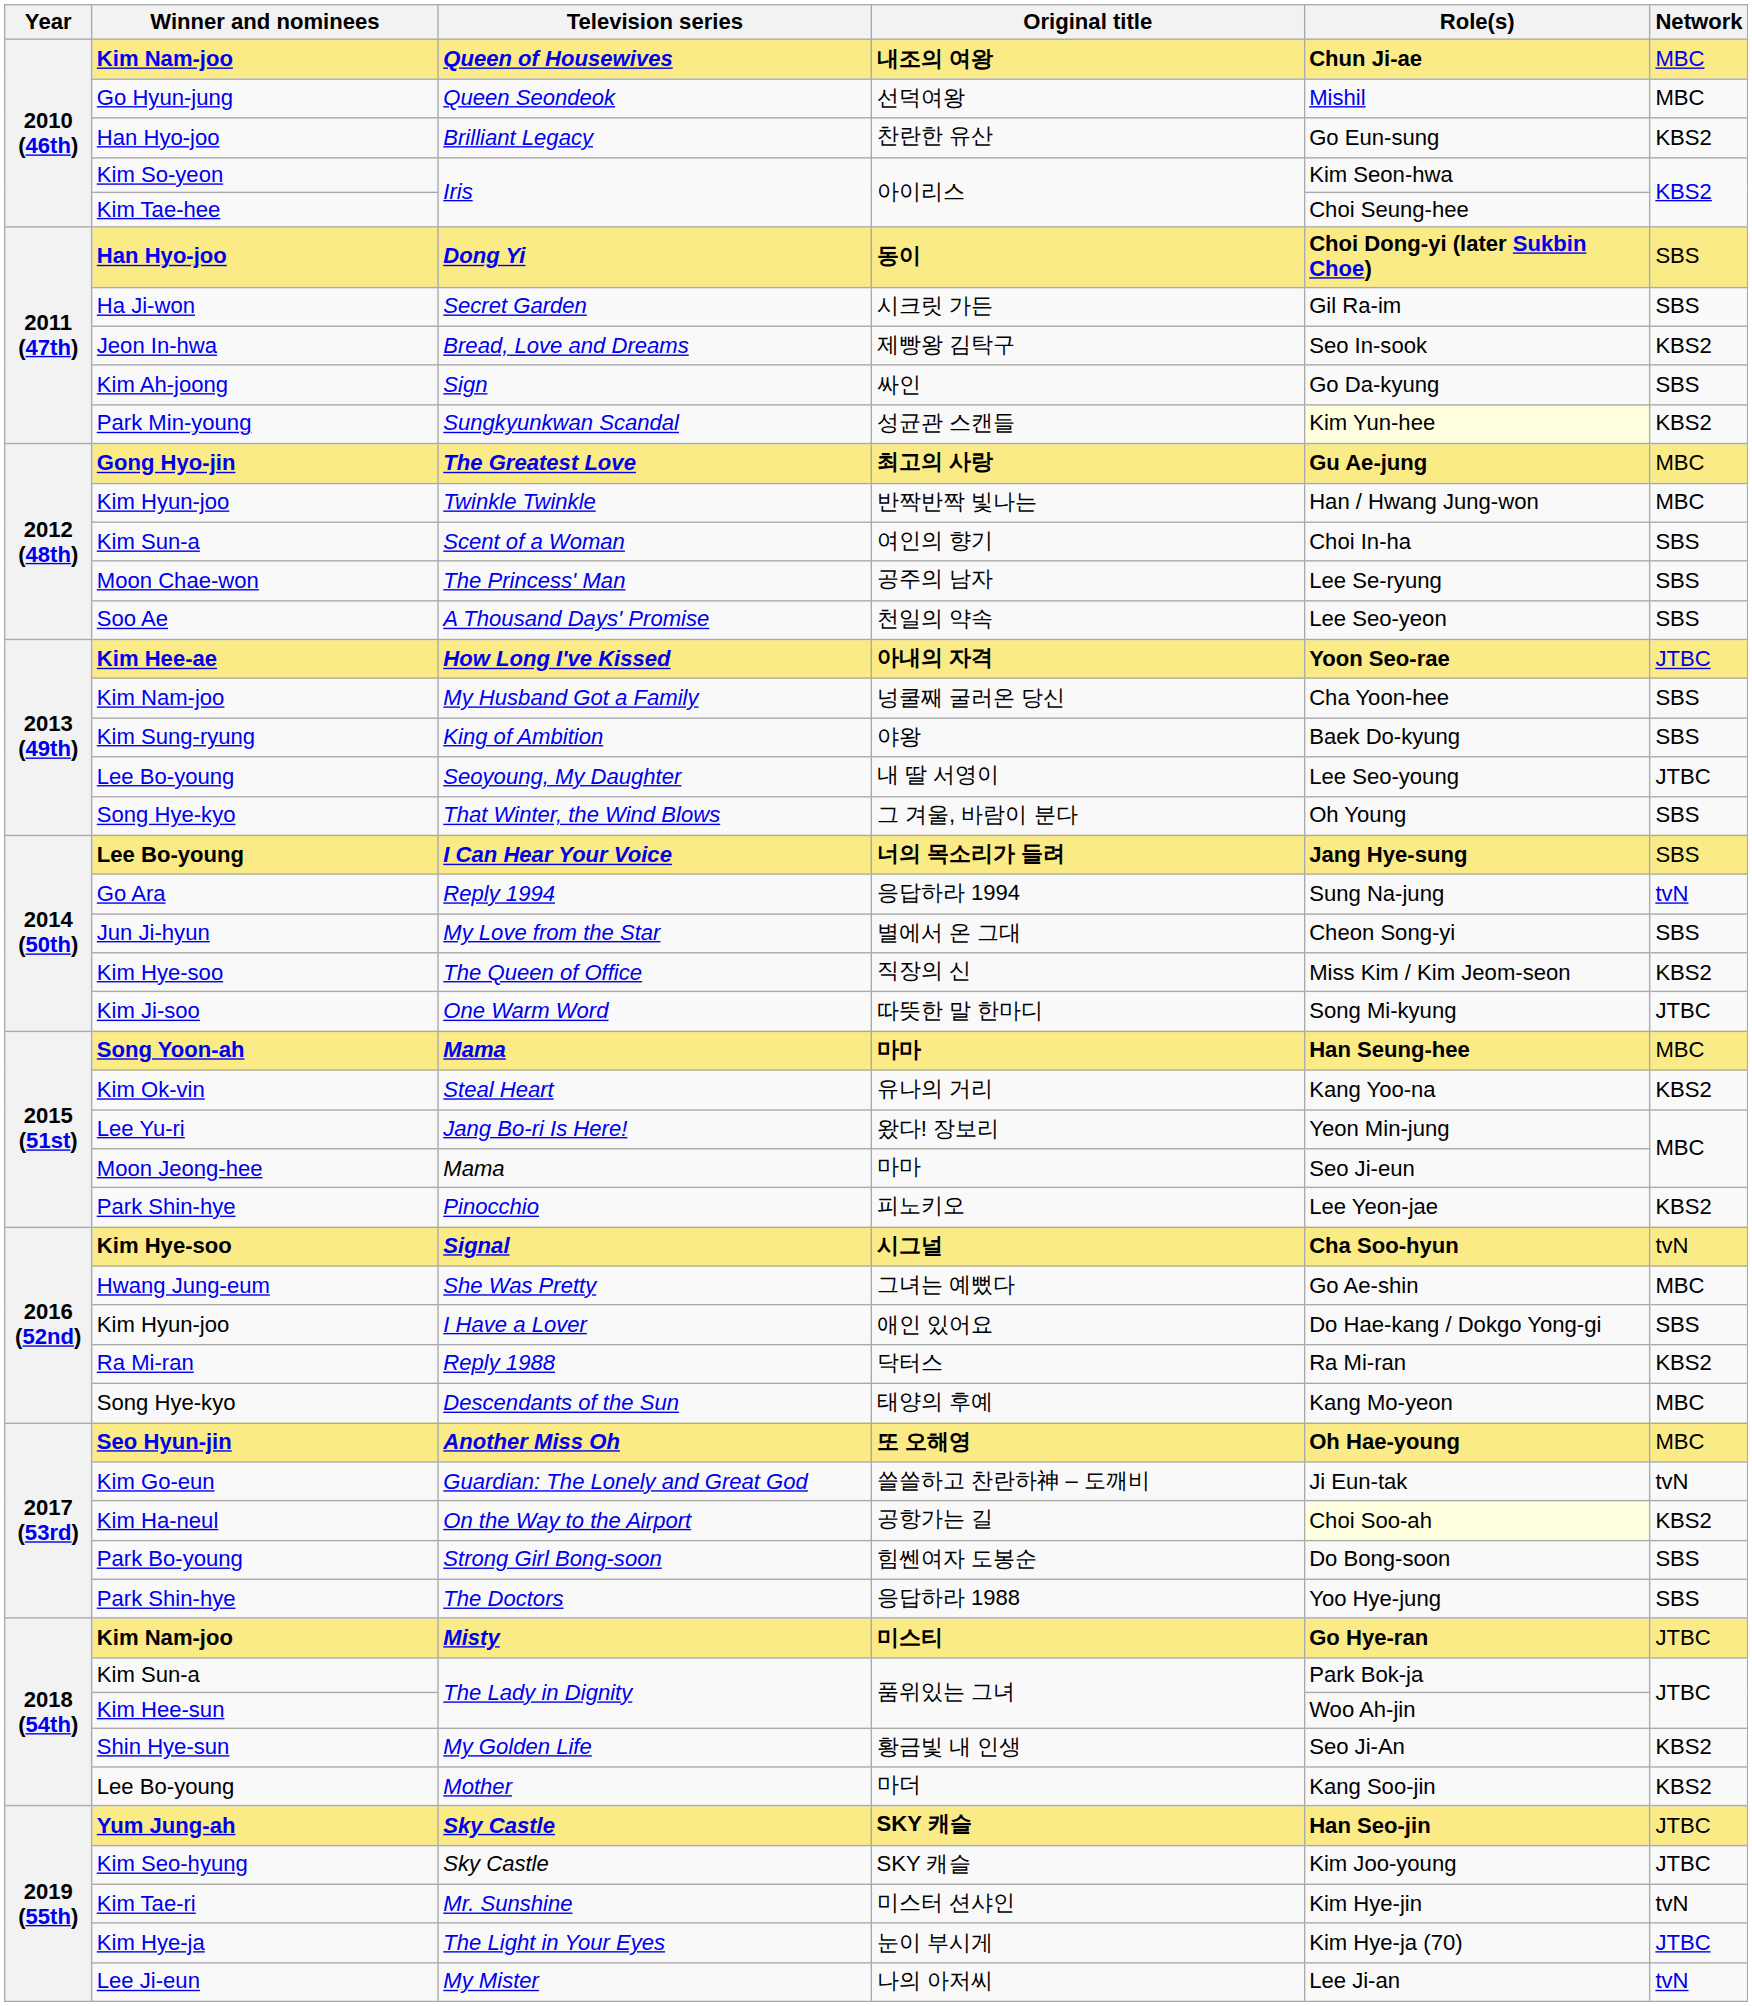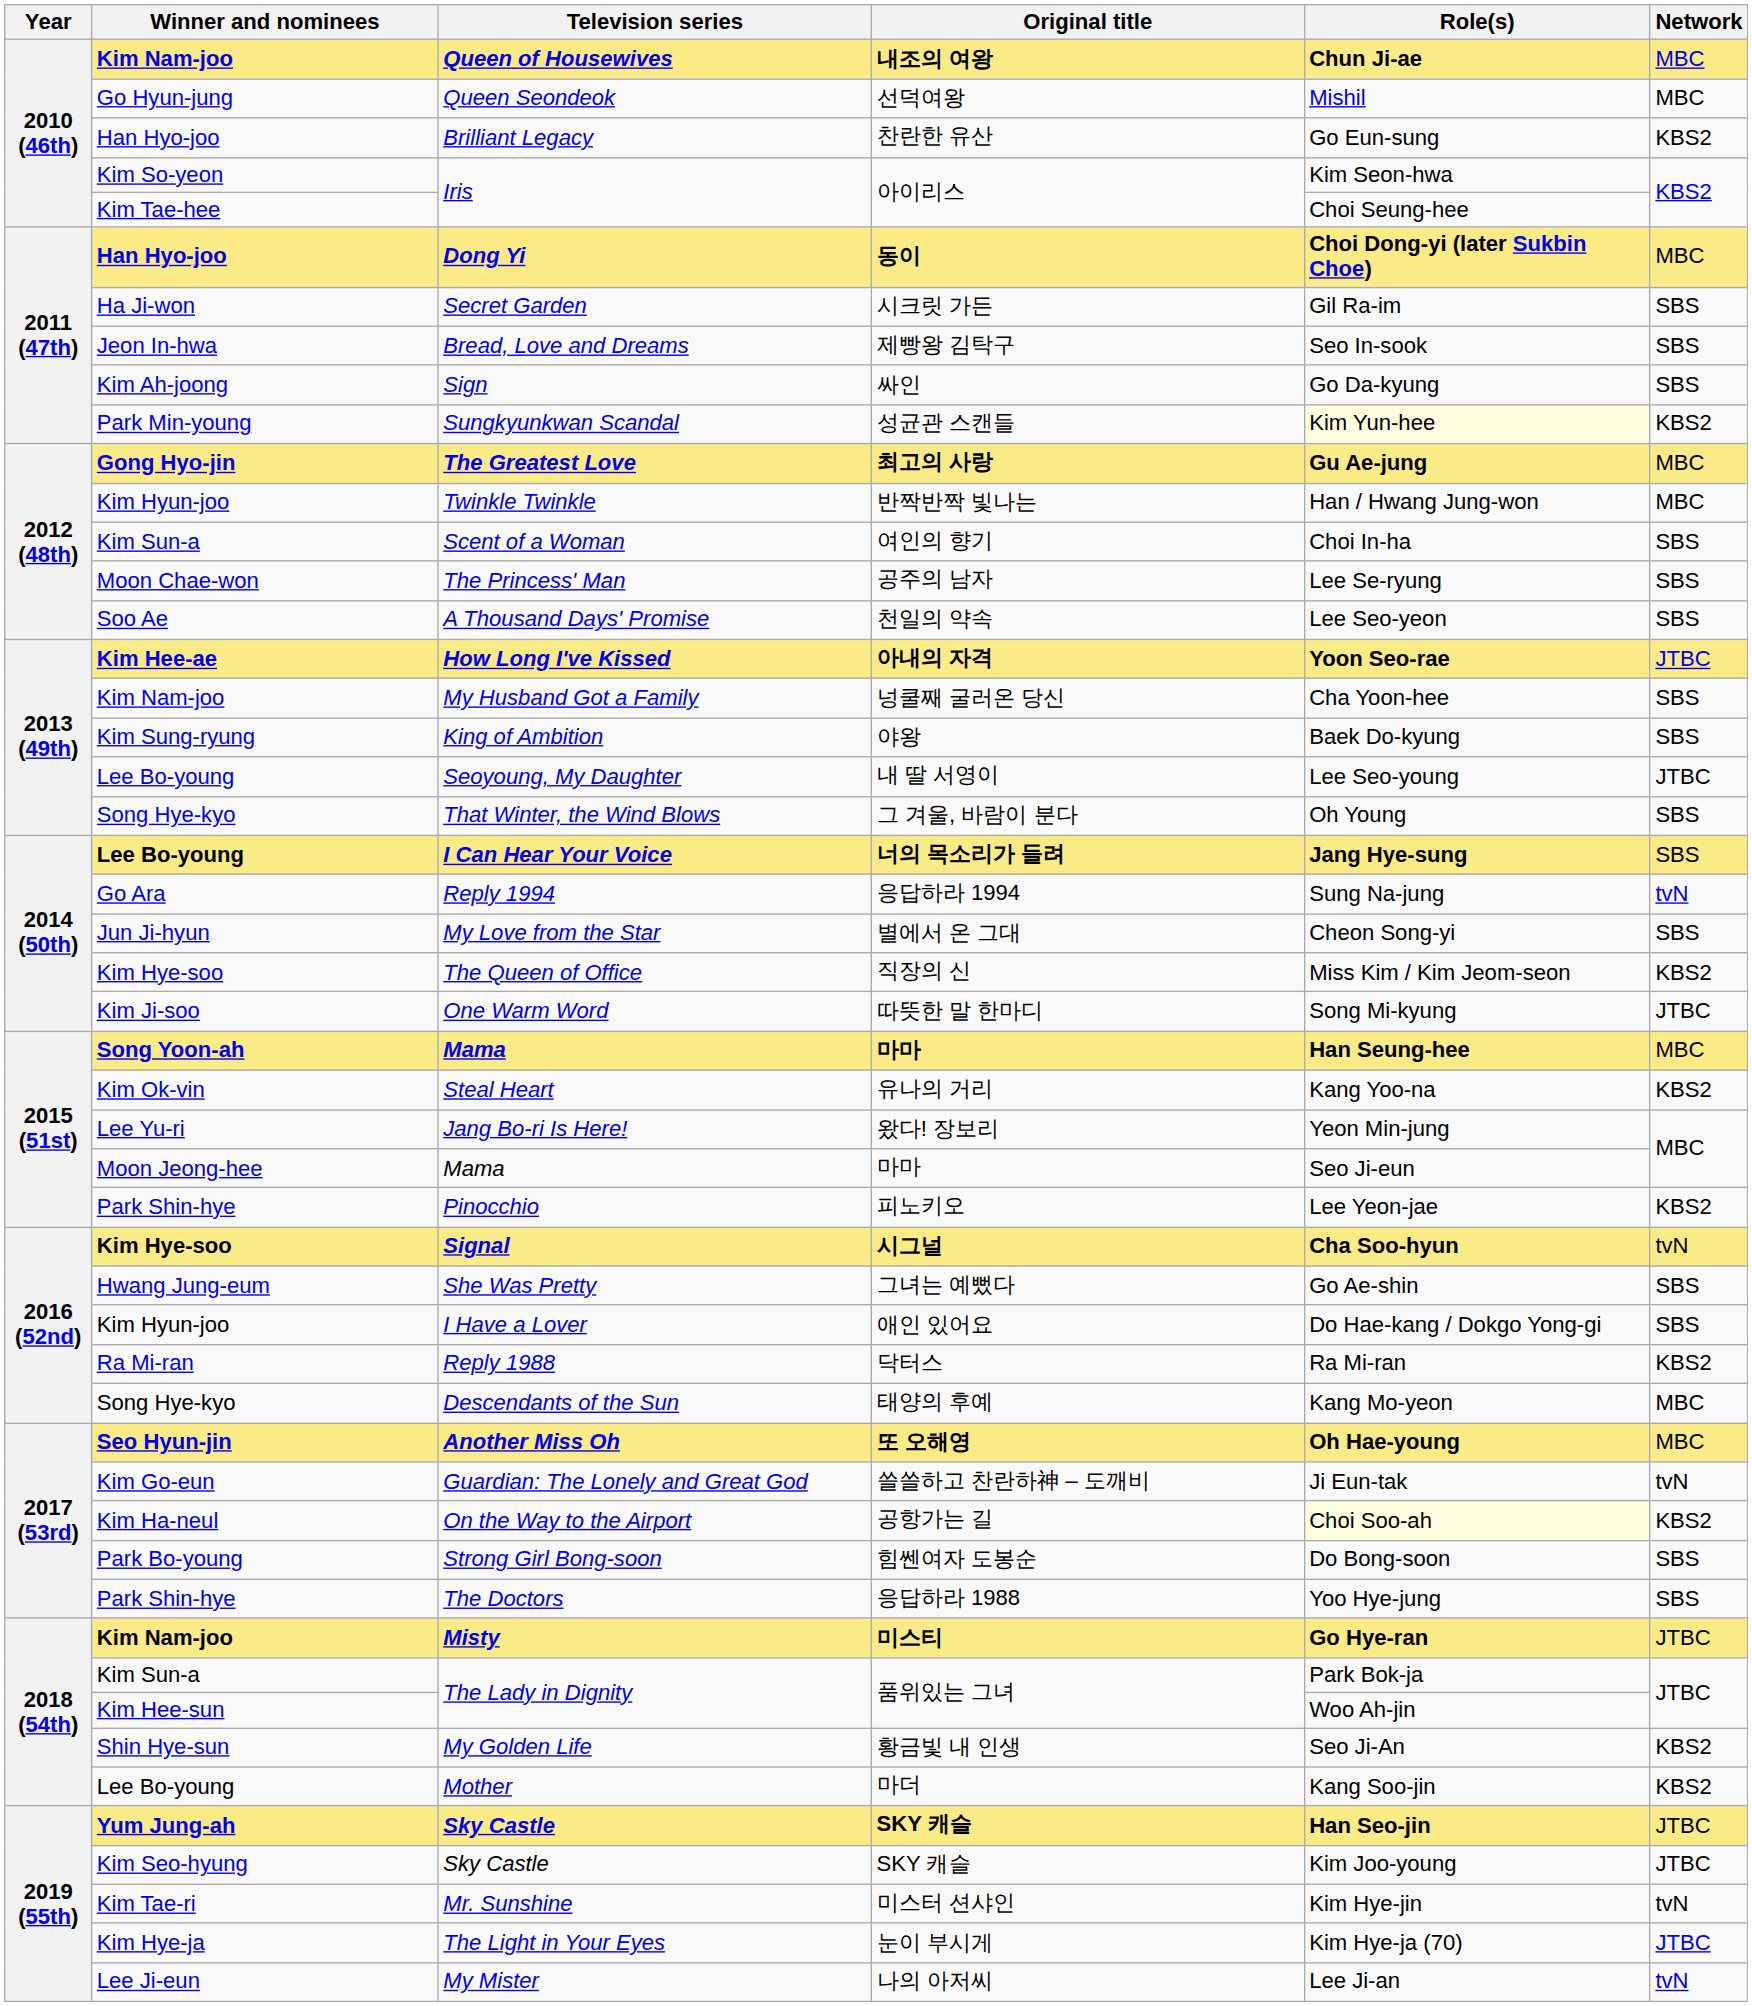Dong Yi | Network: SBS -> MBC
Bread, Love and Dreams | Network: KBS2 -> SBS
She Was Pretty | Network: MBC -> SBS
